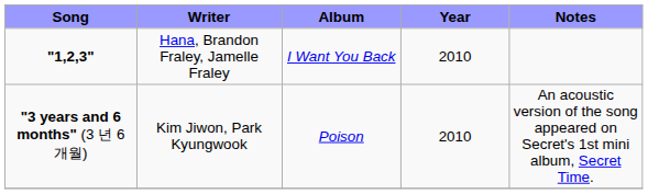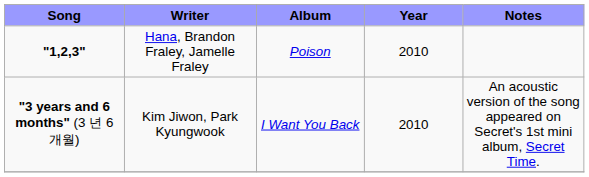"1,2,3" | Album: I Want You Back -> Poison
"3 years and 6 months" (3 년 6 개월) | Album: Poison -> I Want You Back
